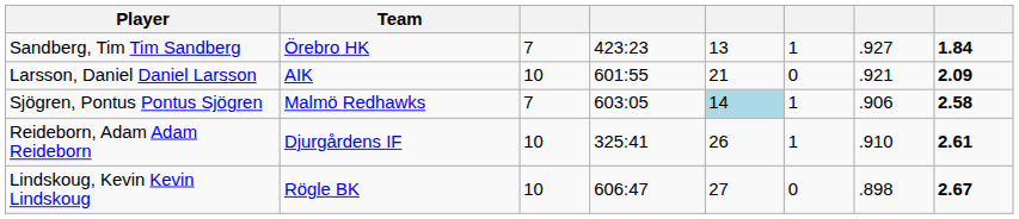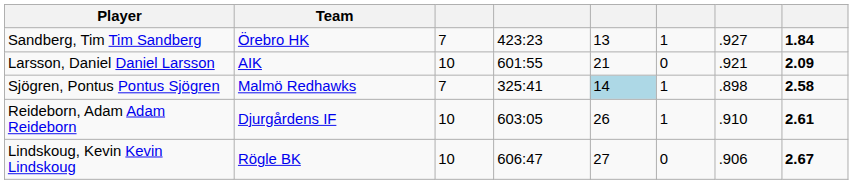Sjögren, Pontus Pontus Sjögren | column 4: 603:05 -> 325:41
Sjögren, Pontus Pontus Sjögren | column 7: .906 -> .898
Reideborn, Adam Adam Reideborn | column 4: 325:41 -> 603:05
Lindskoug, Kevin Kevin Lindskoug | column 7: .898 -> .906
